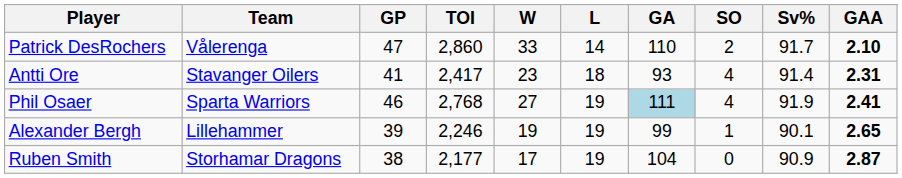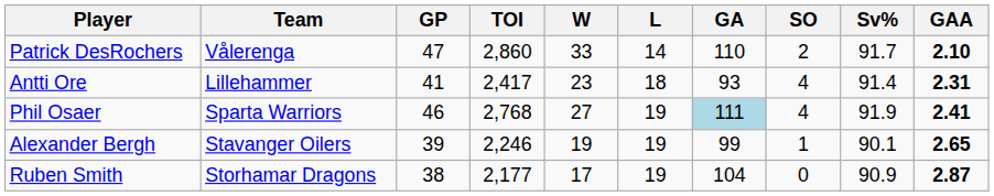Antti Ore | Team: Stavanger Oilers -> Lillehammer
Alexander Bergh | Team: Lillehammer -> Stavanger Oilers
